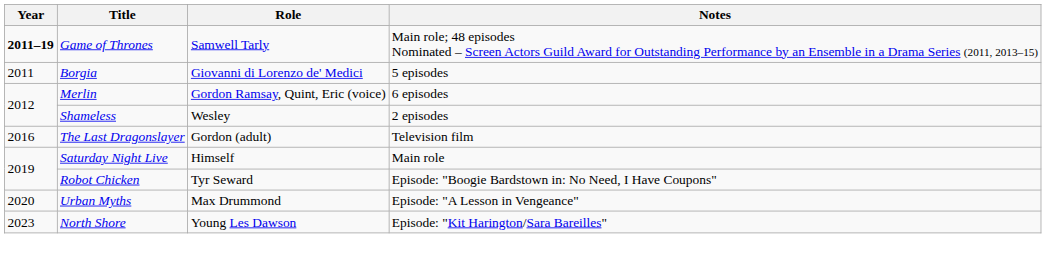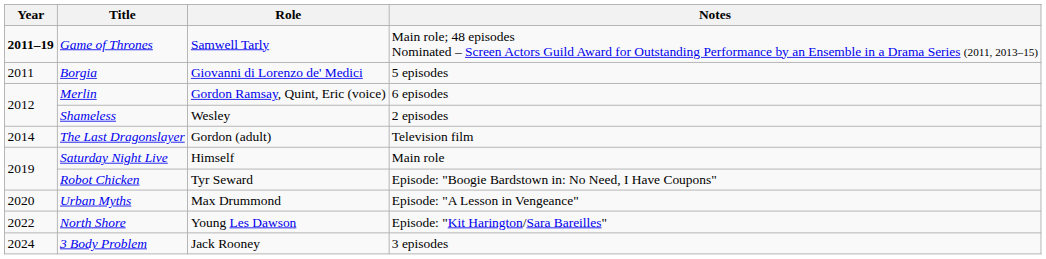The Last Dragonslayer | Year: 2016 -> 2014
North Shore | Year: 2023 -> 2022
+ row: 2024 | 3 Body Problem | Jack Rooney | 3 episodes
